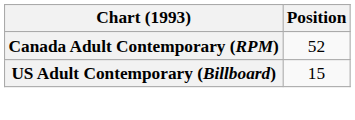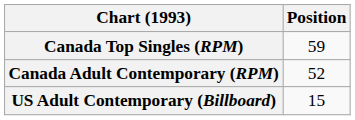+ row: Canada Top Singles (RPM) | 59
